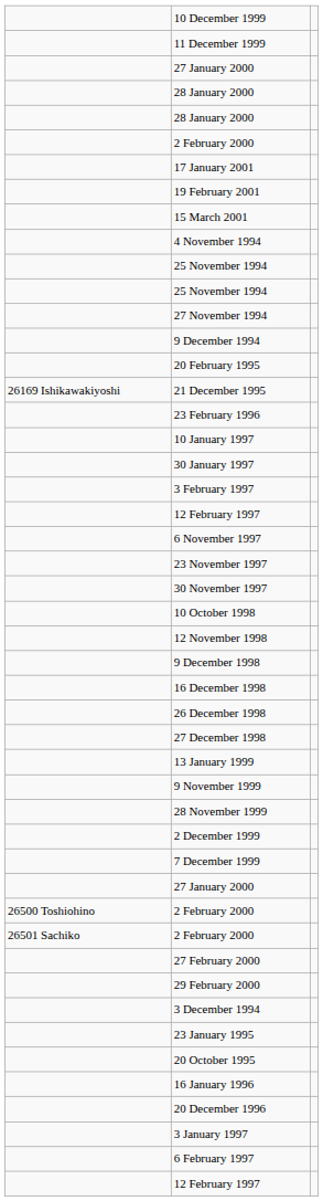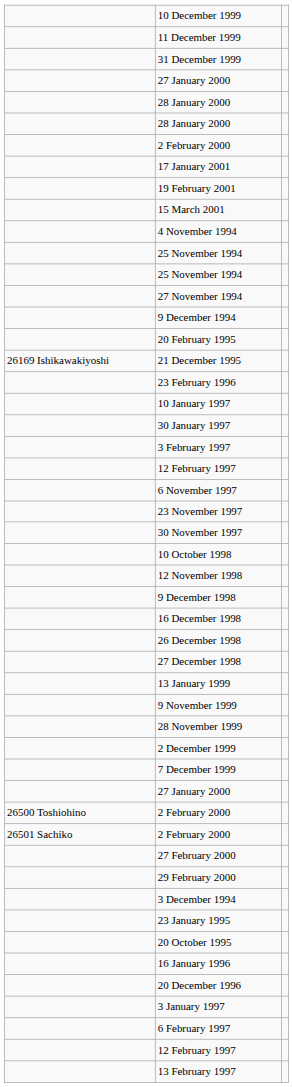+ row: 31 December 1999
+ row: 13 February 1997
